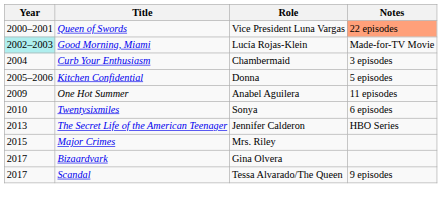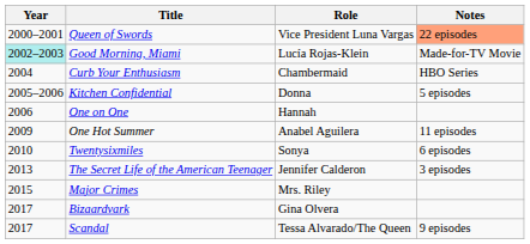Curb Your Enthusiasm | Notes: 3 episodes -> HBO Series
+ row: 2006 | One on One | Hannah
The Secret Life of the American Teenager | Notes: HBO Series -> 3 episodes
